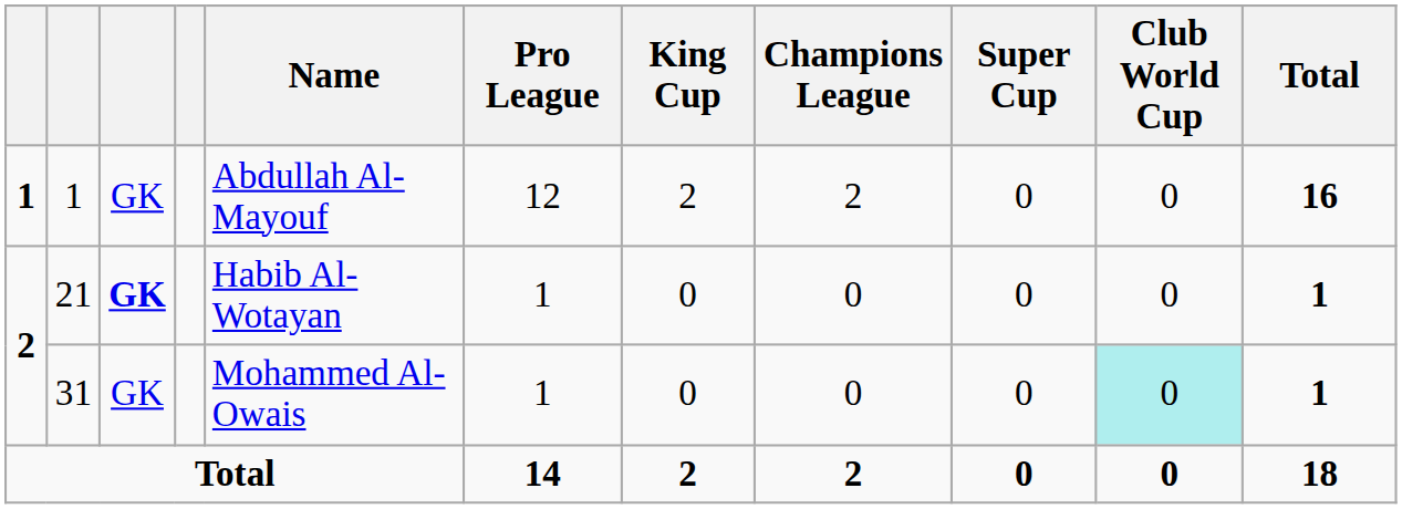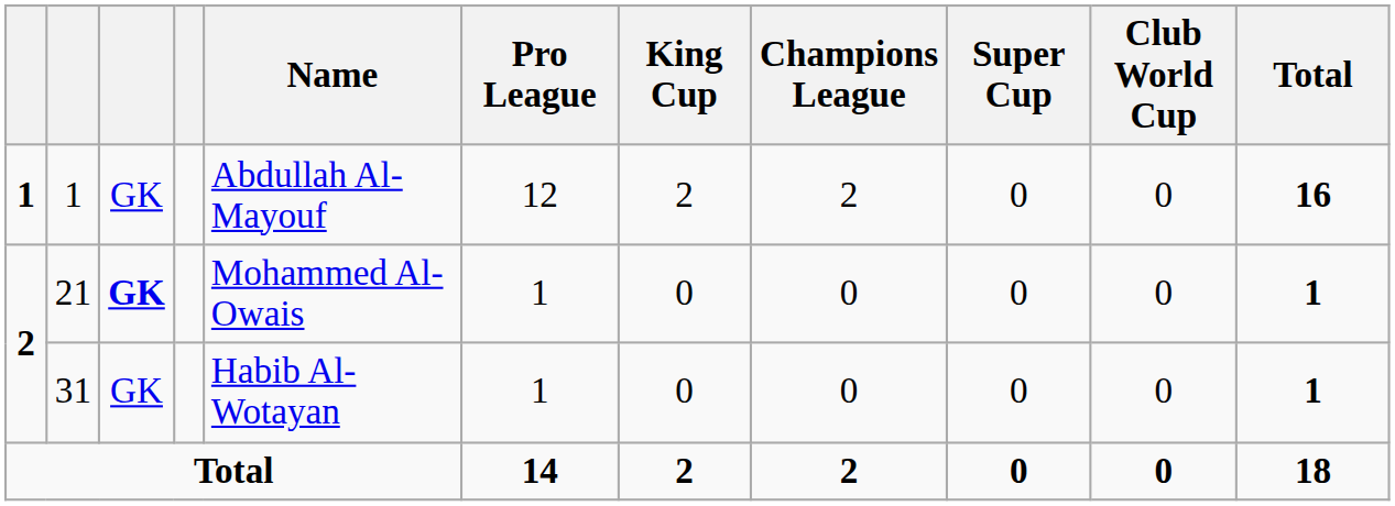21 | Name: Habib Al-Wotayan -> Mohammed Al-Owais
31 | Name: Mohammed Al-Owais -> Habib Al-Wotayan
31 | Club World Cup: paleturquoise background -> no background
